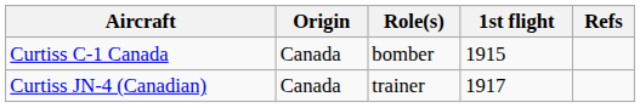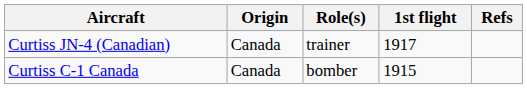rows swapped: Curtiss C-1 Canada <-> Curtiss JN-4 (Canadian)
